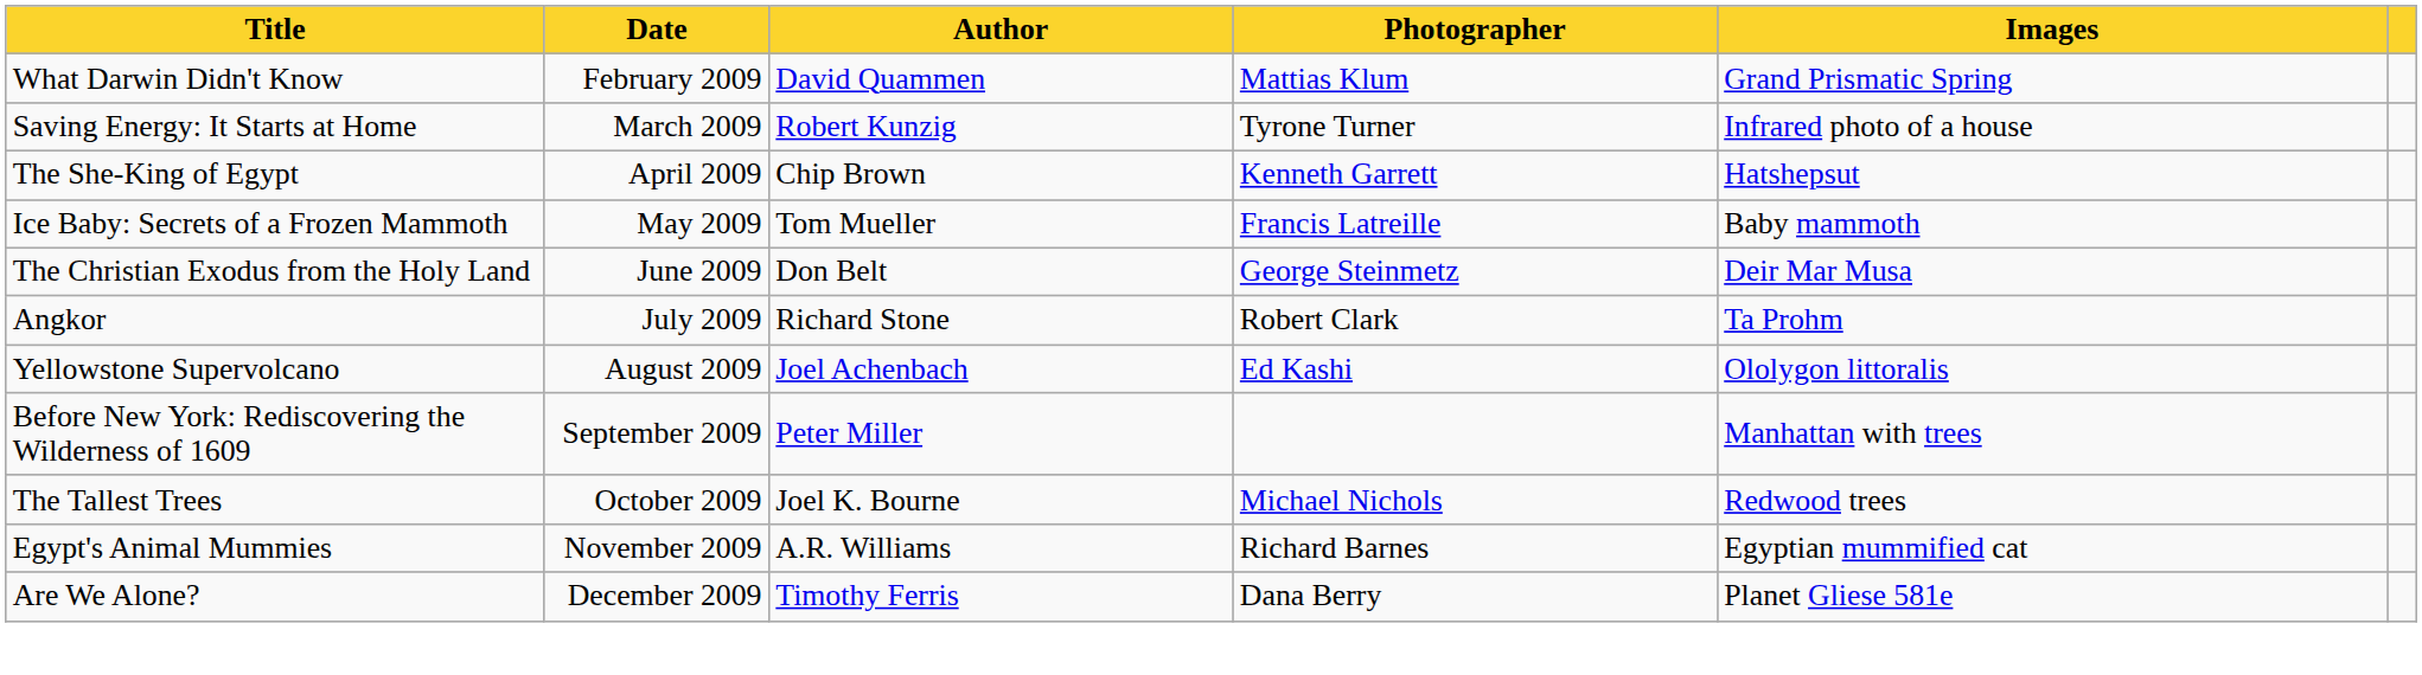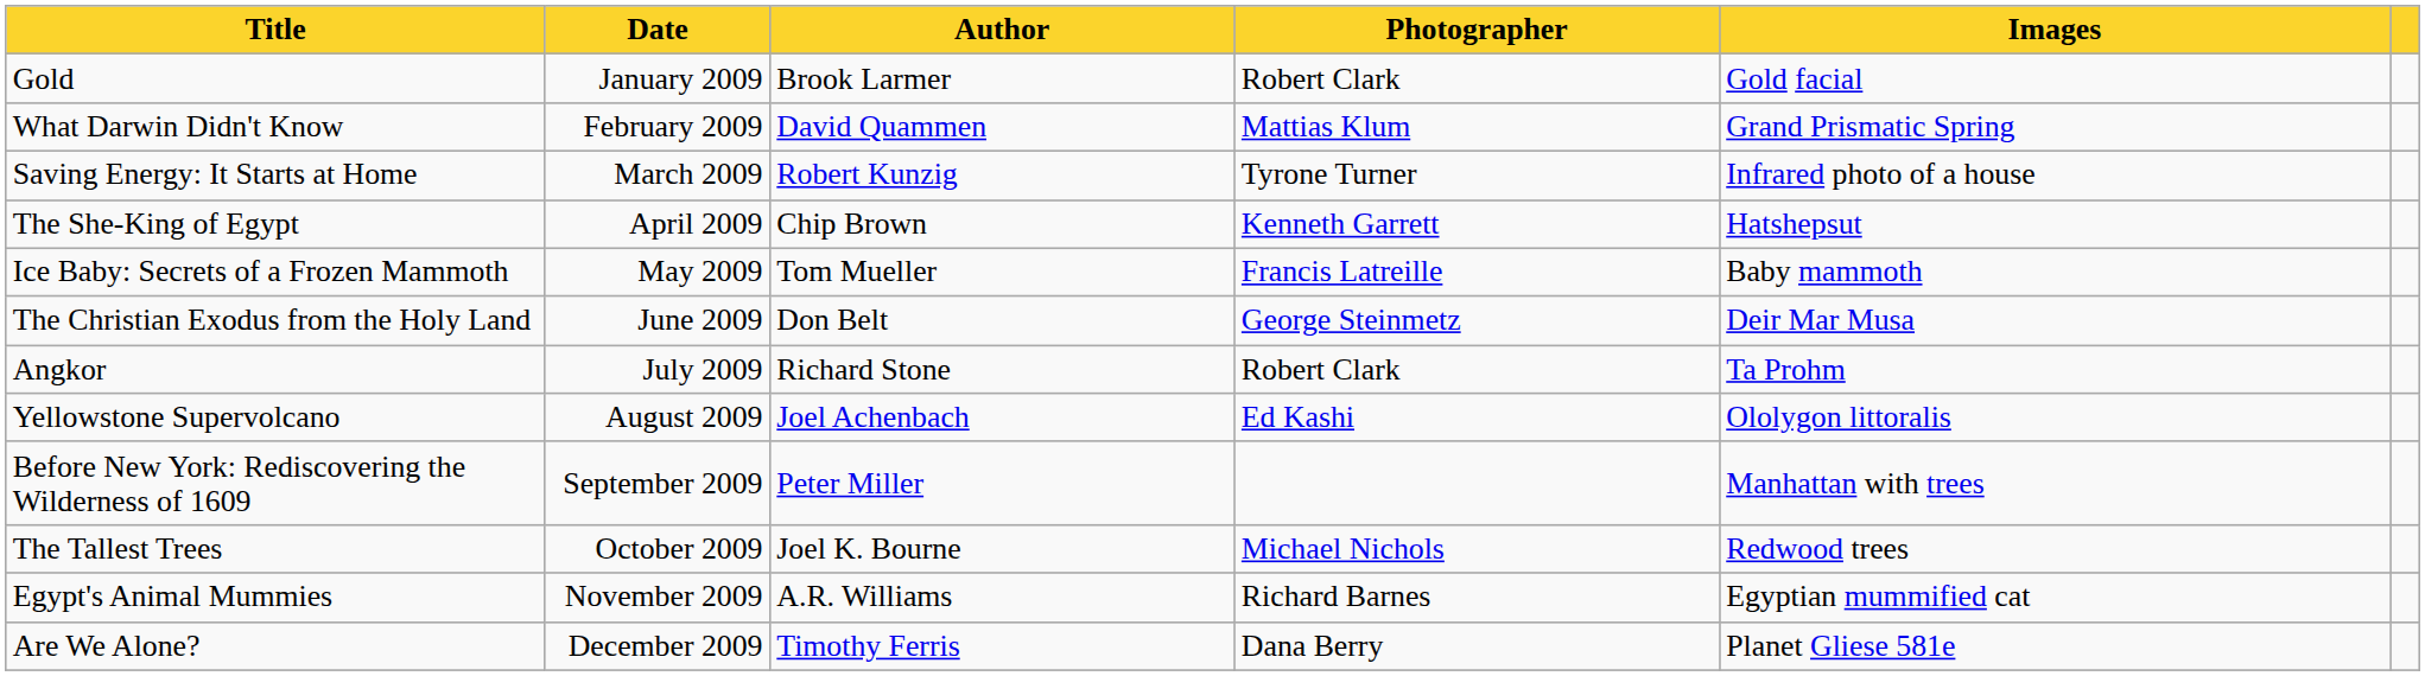+ row: Gold | January 2009 | Brook Larmer | Robert Clark | Gold facial
